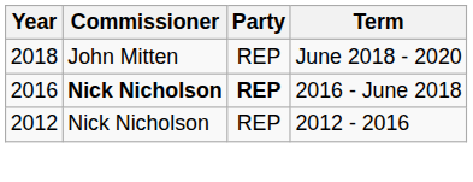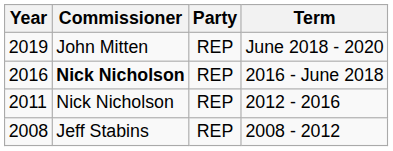June 2018 - 2020 | Year: 2018 -> 2019
2016 - June 2018 | Party: bold -> normal
2012 - 2016 | Year: 2012 -> 2011
+ row: 2008 | Jeff Stabins | REP | 2008 - 2012
